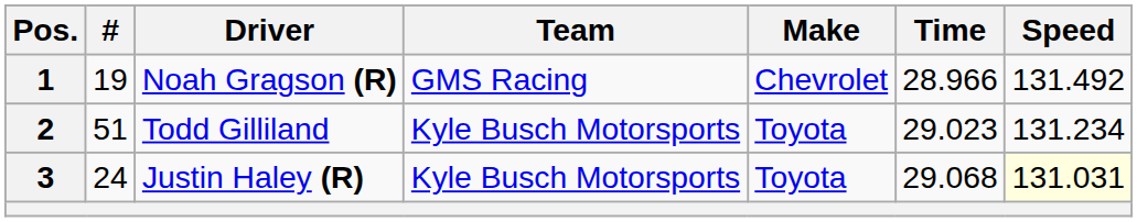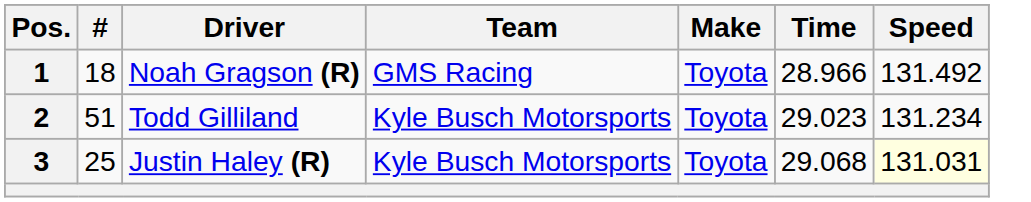1 | #: 19 -> 18
1 | Make: Chevrolet -> Toyota
3 | #: 24 -> 25
